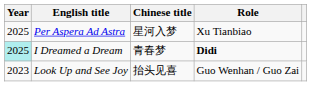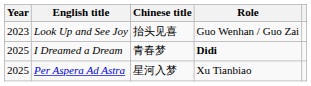rows swapped: Look Up and See Joy <-> Per Aspera Ad Astra
I Dreamed a Dream | Year: paleturquoise background -> no background
